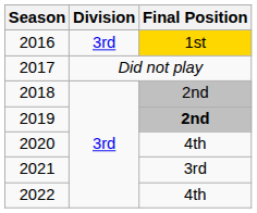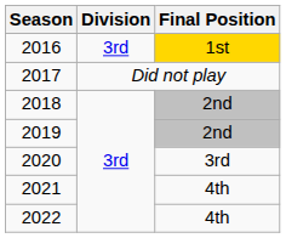2019 | Final Position: bold -> normal
2020 | Final Position: 4th -> 3rd
2021 | Final Position: 3rd -> 4th
